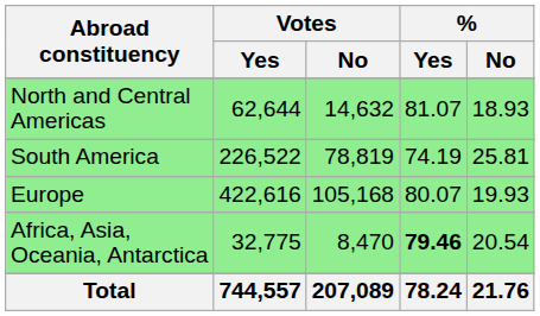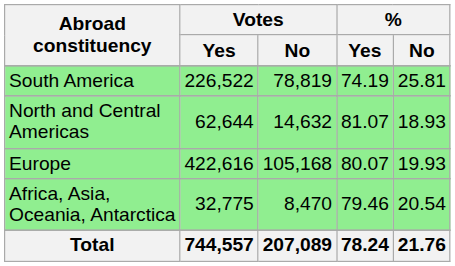rows swapped: North and Central Americas <-> South America
Africa, Asia, Oceania, Antarctica | % / Yes: bold -> normal
